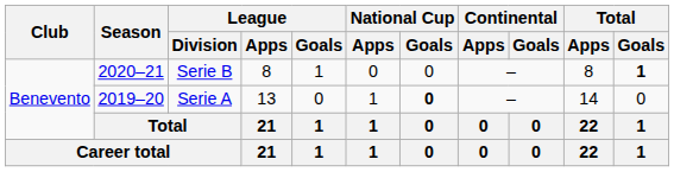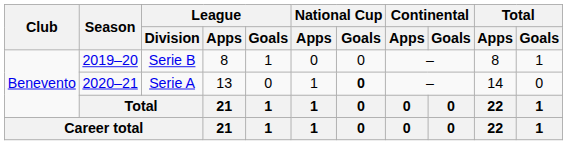Serie B | Season: 2020–21 -> 2019–20
Serie B | Total / Goals: bold -> normal
Serie A | Season: 2019–20 -> 2020–21
